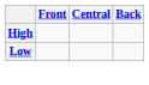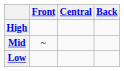+ row: Mid | ~
